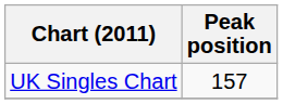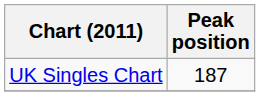UK Singles Chart | Peak position: 157 -> 187
